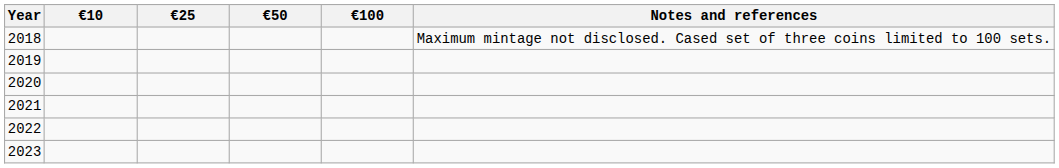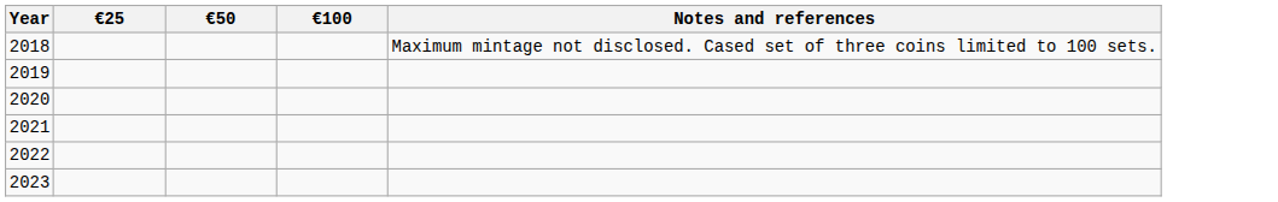- column: €10
